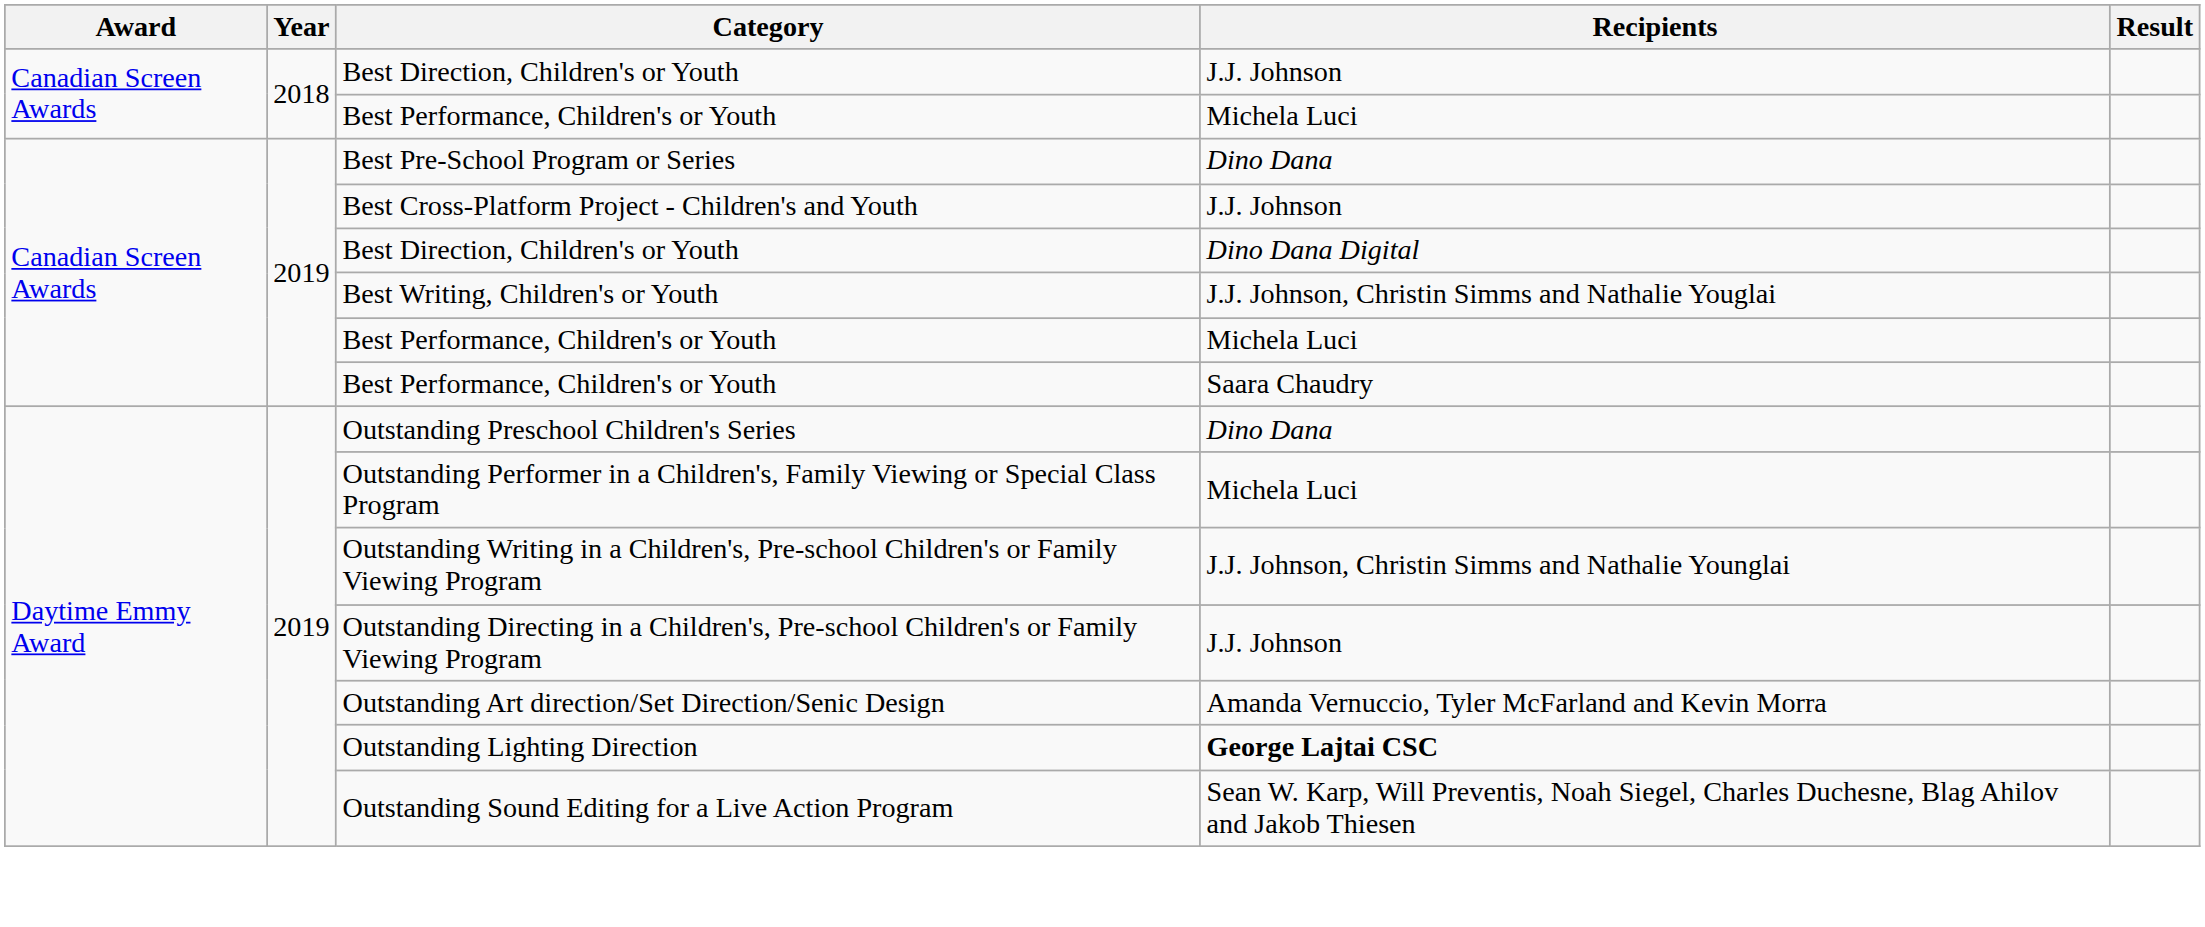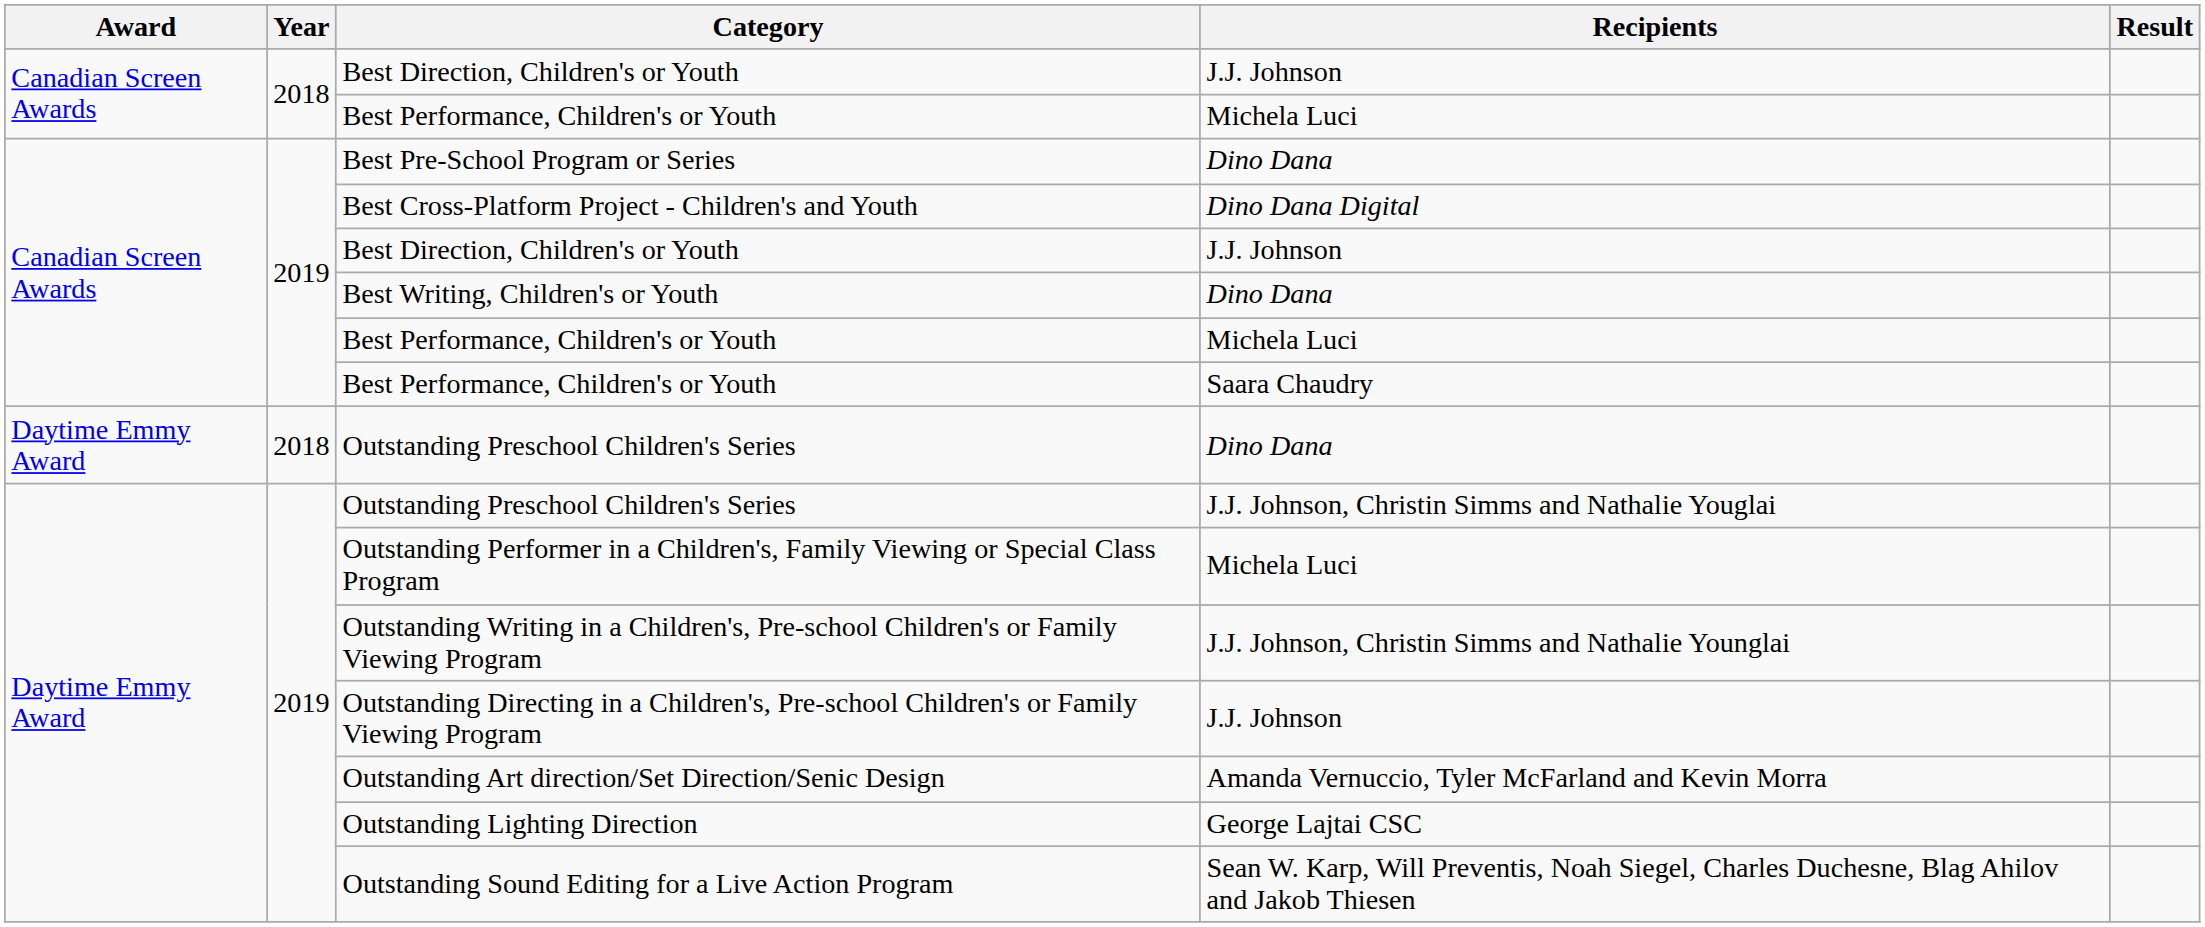Best Cross-Platform Project - Children's and Youth | Recipients: J.J. Johnson -> Dino Dana Digital
2019 / Best Direction, Children's or Youth | Recipients: Dino Dana Digital -> J.J. Johnson
Best Writing, Children's or Youth | Recipients: J.J. Johnson, Christin Simms and Nathalie Youglai -> Dino Dana
+ row: Daytime Emmy Award | 2018 | Outstanding Preschool Children's Series | Dino Dana
2019 / Outstanding Preschool Children's Series | Recipients: Dino Dana -> J.J. Johnson, Christin Simms and Nathalie Youglai
Outstanding Lighting Direction | Recipients: bold -> normal
